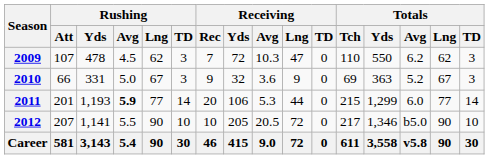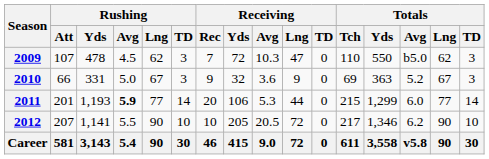2009 | Totals / Avg: 6.2 -> b5.0
2012 | Totals / Avg: b5.0 -> 6.2
